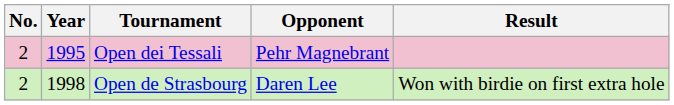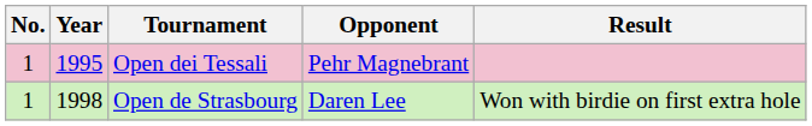Open dei Tessali | No.: 2 -> 1
Open de Strasbourg | No.: 2 -> 1
